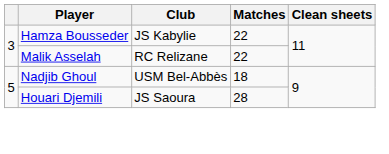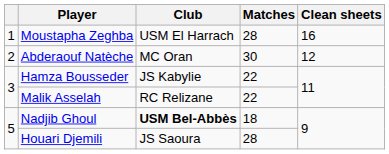+ row: 1 | Moustapha Zeghba | USM El Harrach | 28 | 16
+ row: 2 | Abderaouf Natèche | MC Oran | 30 | 12
Nadjib Ghoul | Club: normal -> bold
